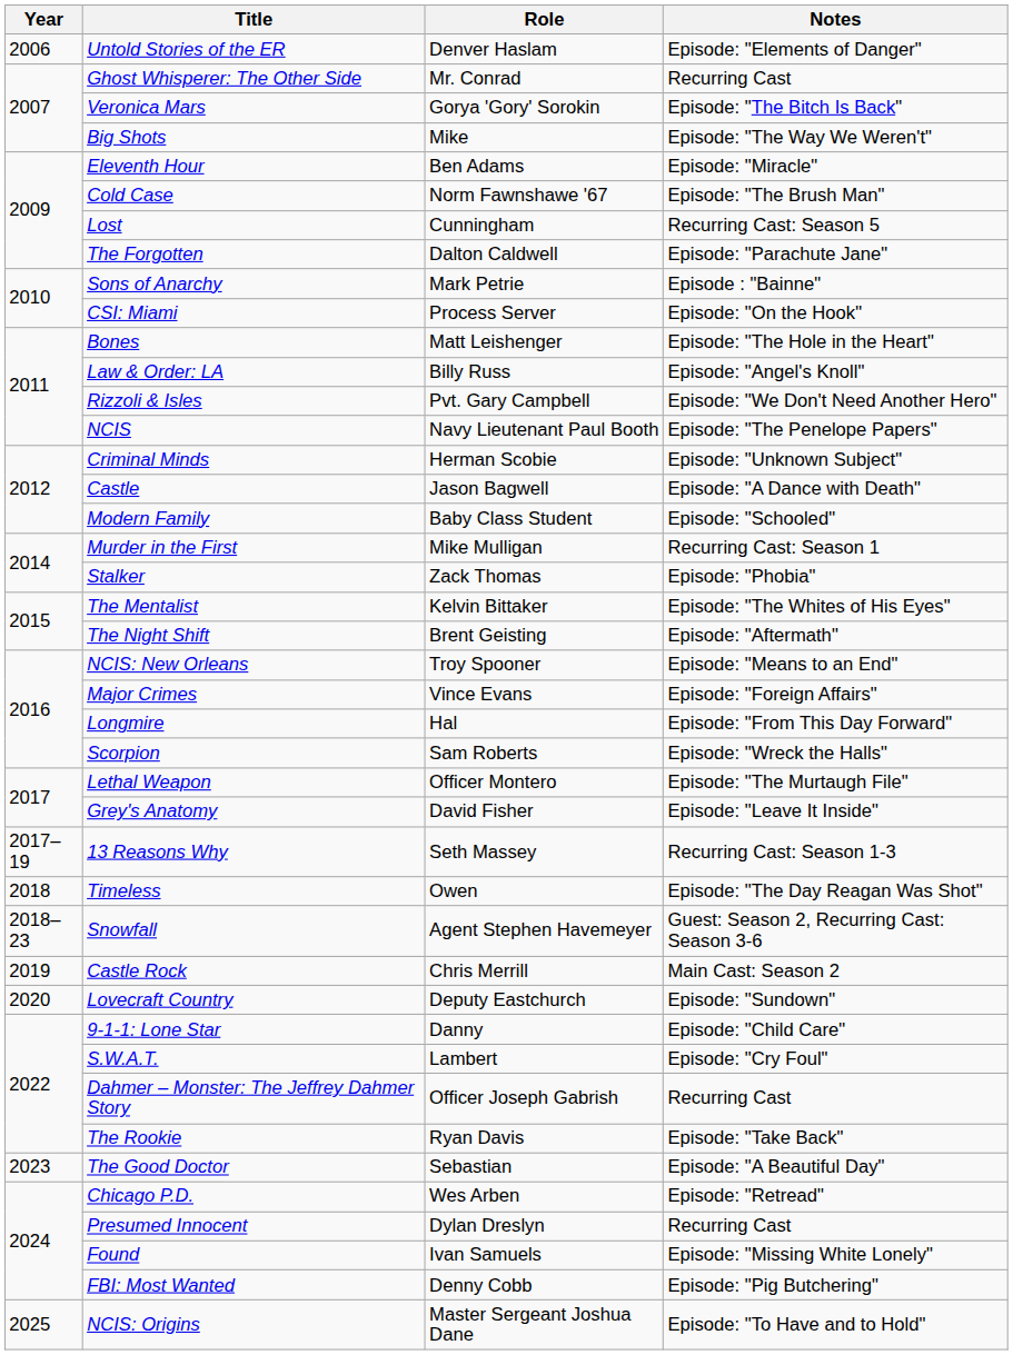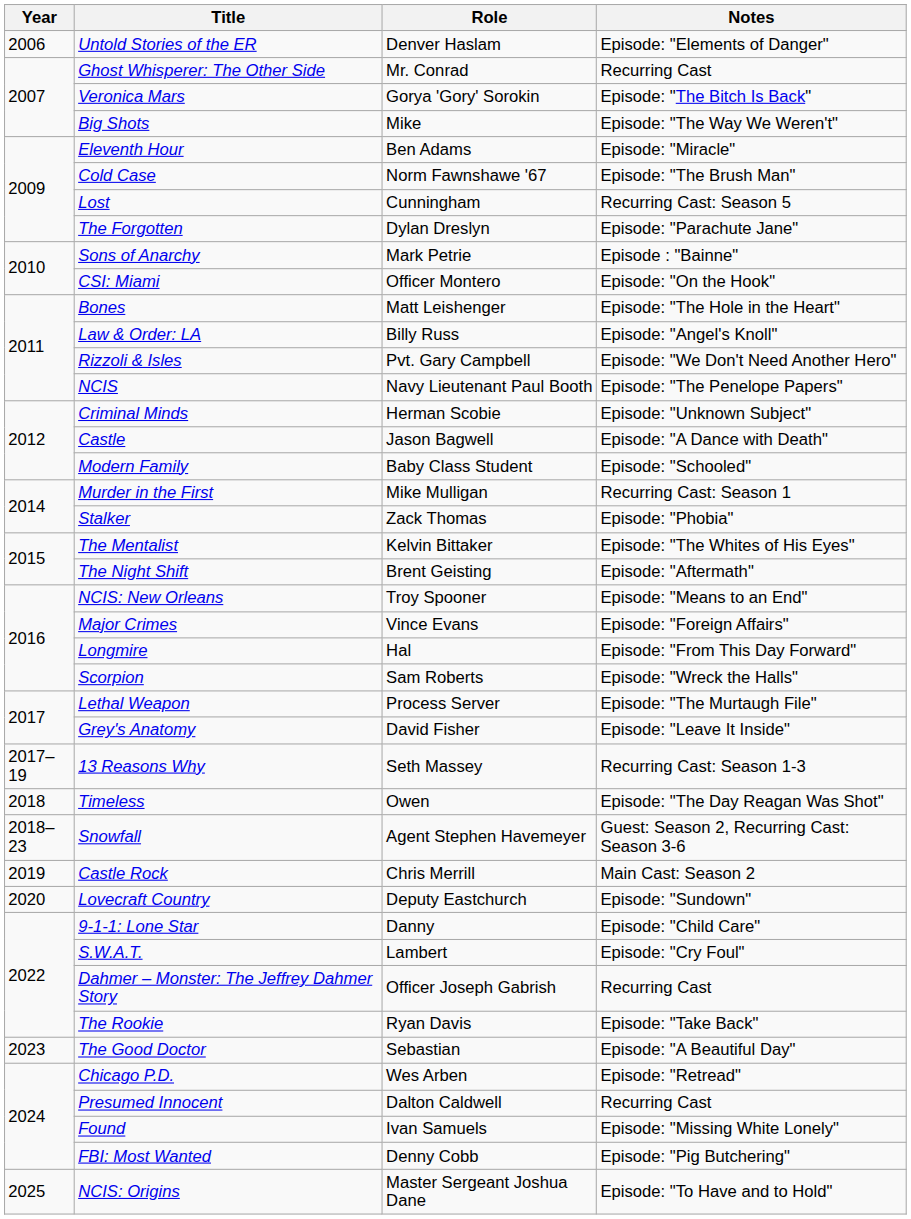The Forgotten | Role: Dalton Caldwell -> Dylan Dreslyn
CSI: Miami | Role: Process Server -> Officer Montero
Lethal Weapon | Role: Officer Montero -> Process Server
Presumed Innocent | Role: Dylan Dreslyn -> Dalton Caldwell
